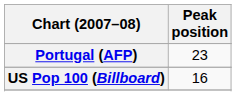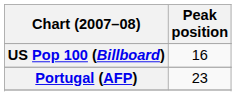rows swapped: Portugal (AFP) <-> US Pop 100 (Billboard)
